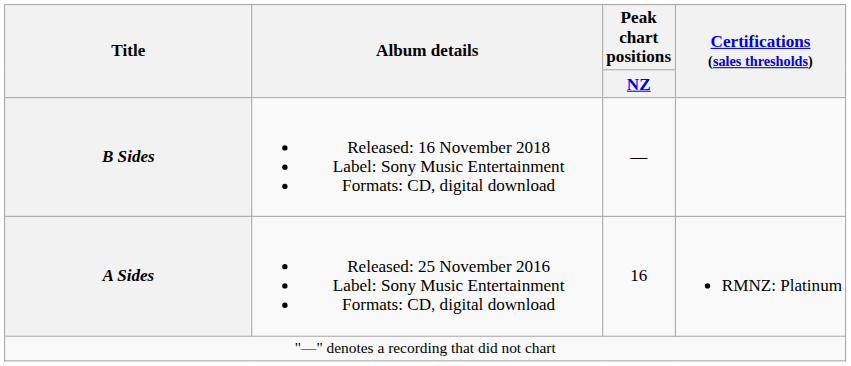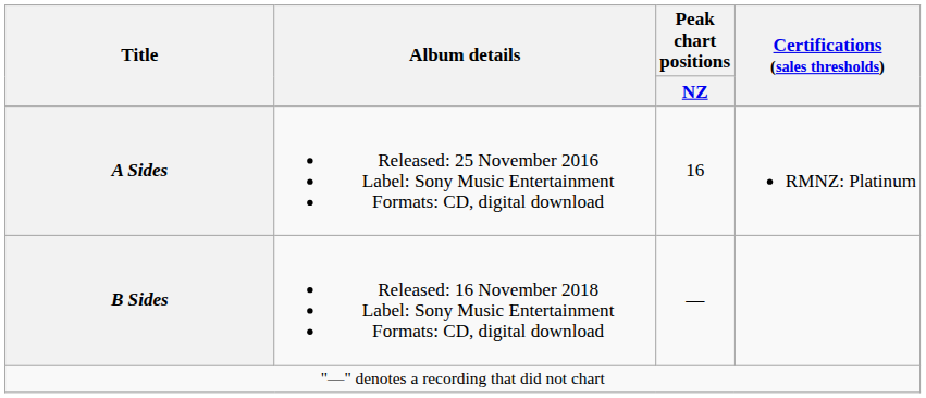rows swapped: A Sides <-> B Sides
